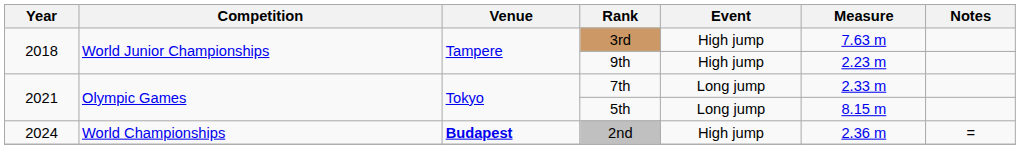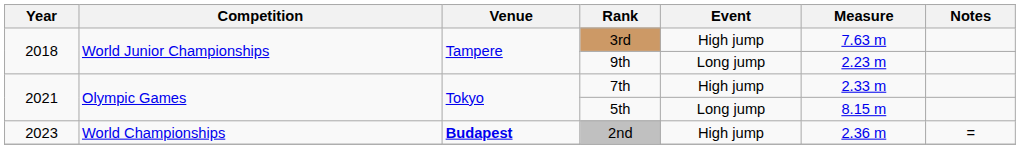9th | Event: High jump -> Long jump
7th | Event: Long jump -> High jump
2nd | Year: 2024 -> 2023
